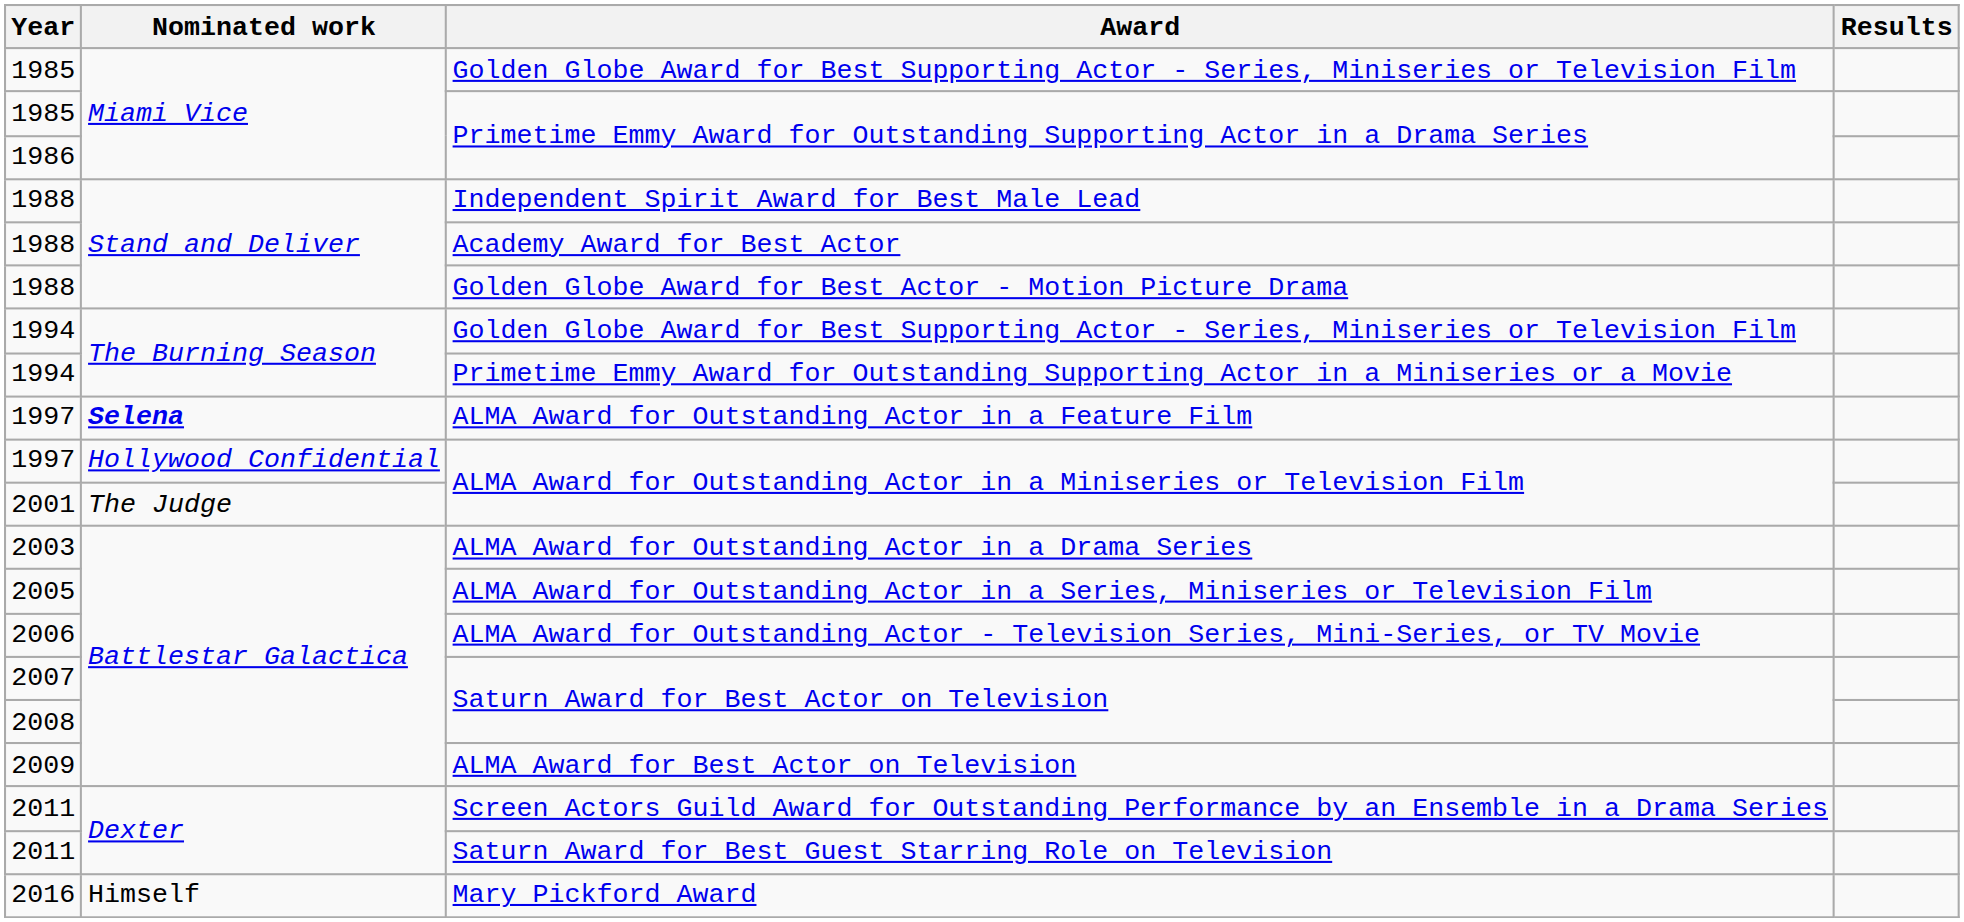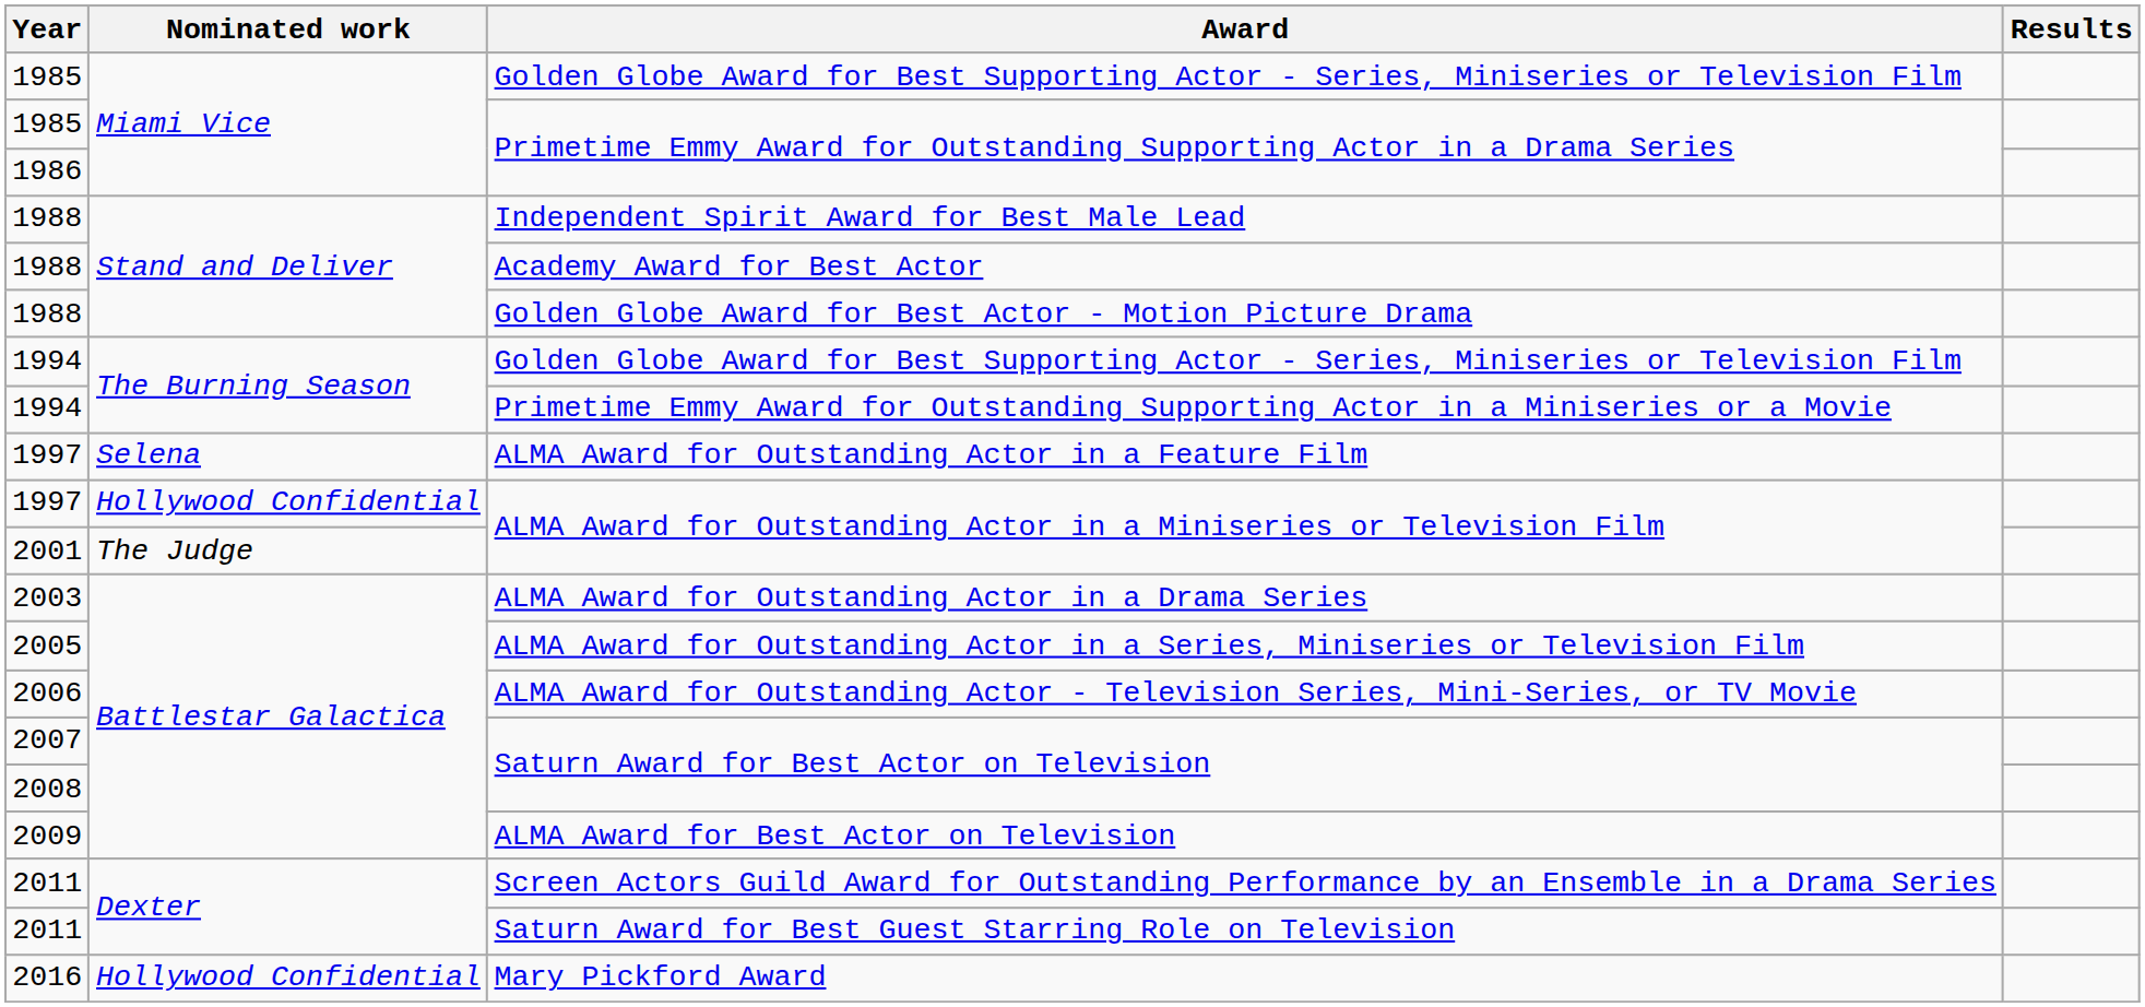ALMA Award for Outstanding Actor in a Feature Film | Nominated work: bold -> normal
Mary Pickford Award | Nominated work: Himself -> Hollywood Confidential
